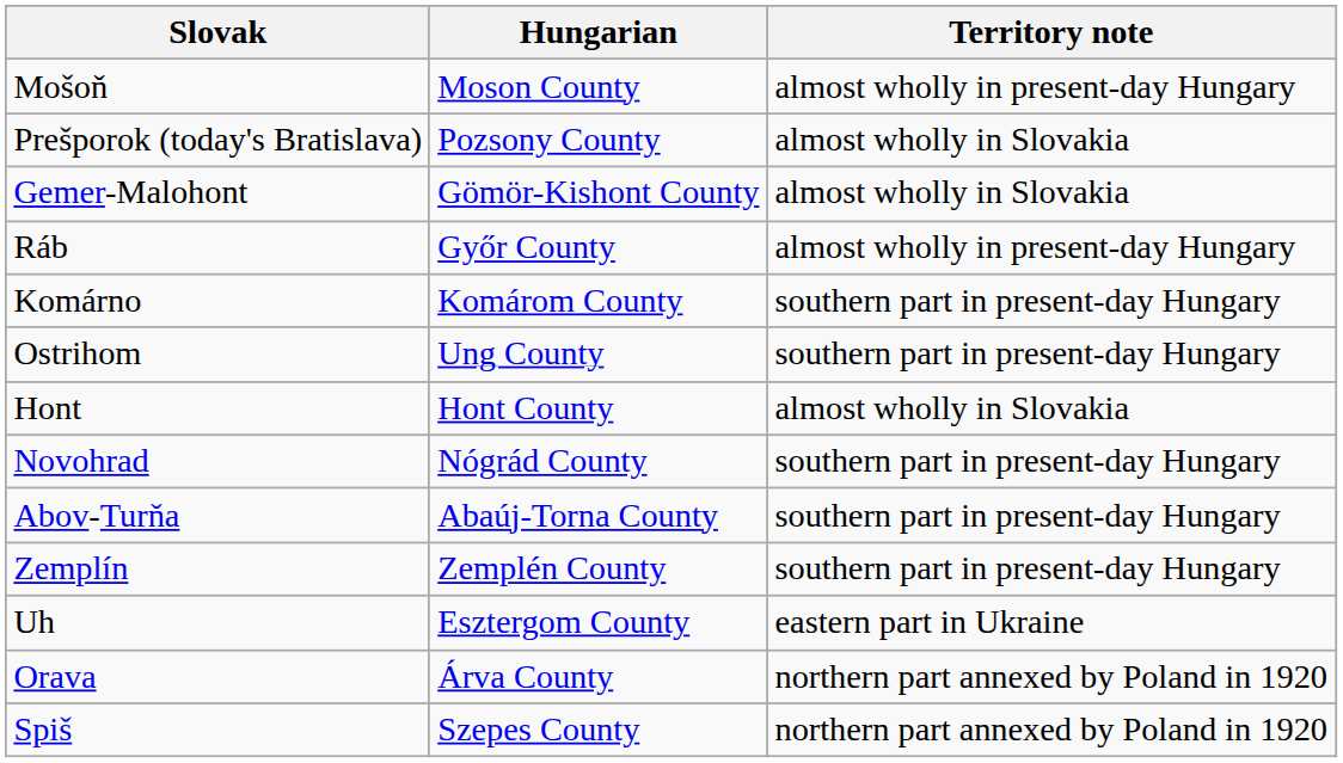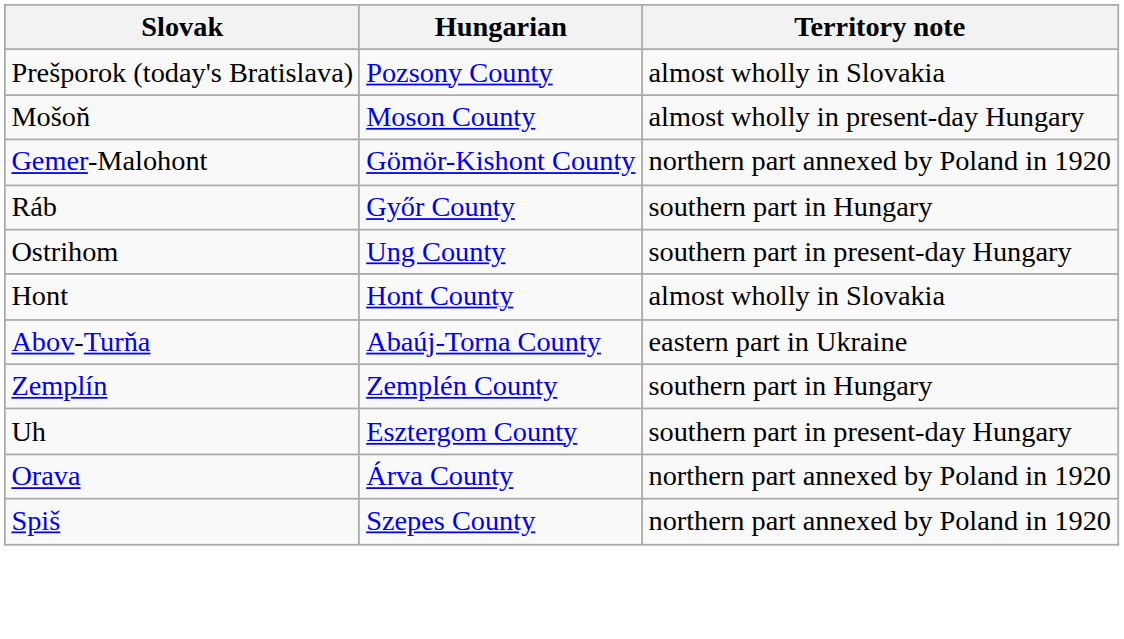rows swapped: Mošoň <-> Prešporok (today's Bratislava)
Gemer-Malohont | Territory note: almost wholly in Slovakia -> northern part annexed by Poland in 1920
Ráb | Territory note: almost wholly in present-day Hungary -> southern part in Hungary
- row: Komárno | Komárom County | southern part in present-day Hungary
- row: Novohrad | Nógrád County | southern part in present-day Hungary
Abov-Turňa | Territory note: southern part in present-day Hungary -> eastern part in Ukraine
Zemplín | Territory note: southern part in present-day Hungary -> southern part in Hungary
Uh | Territory note: eastern part in Ukraine -> southern part in present-day Hungary
